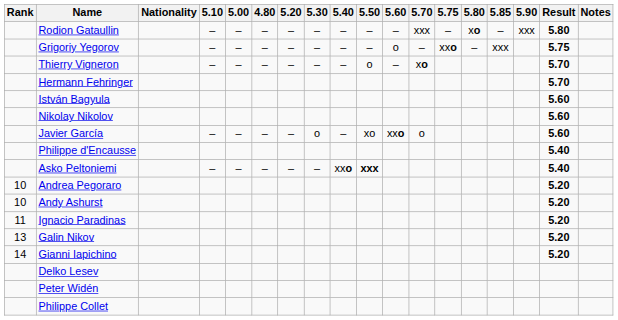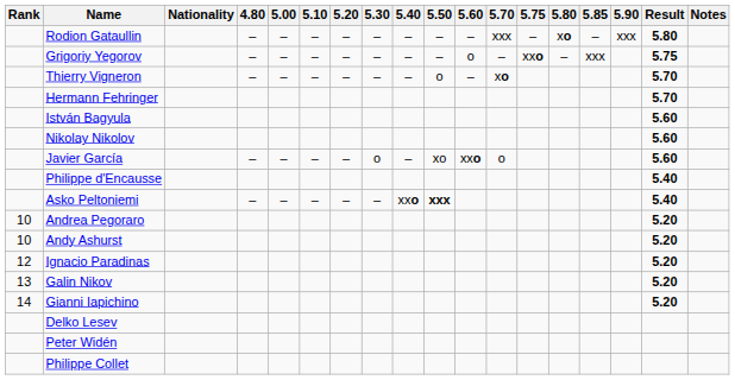columns swapped: 4.80 <-> 5.10
Ignacio Paradinas | Rank: 11 -> 12
